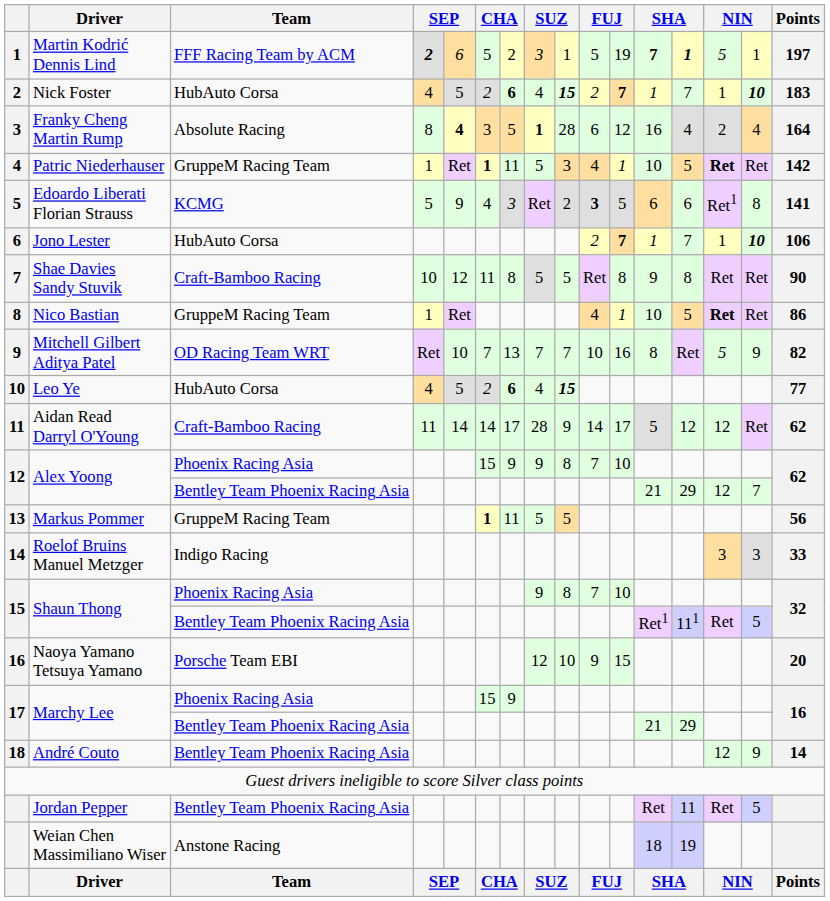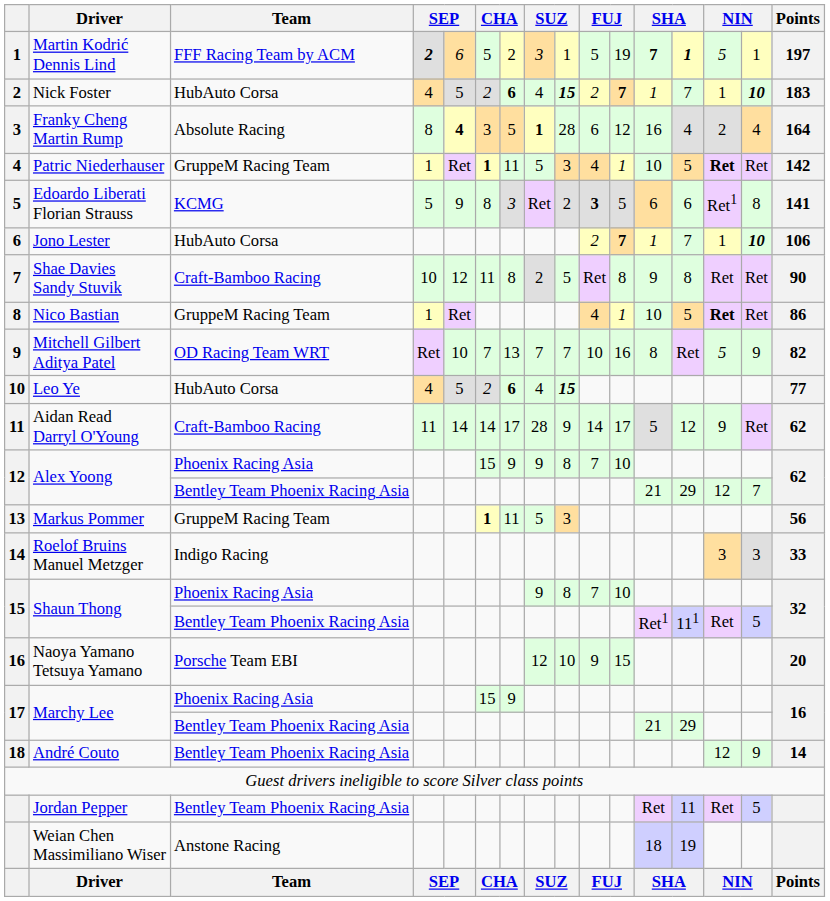Edoardo Liberati Florian Strauss | column 6: 4 -> 8
Shae Davies Sandy Stuvik | column 8: 5 -> 2
Aidan Read Darryl O'Young | column 14: 12 -> 9
Markus Pommer | column 9: 5 -> 3
